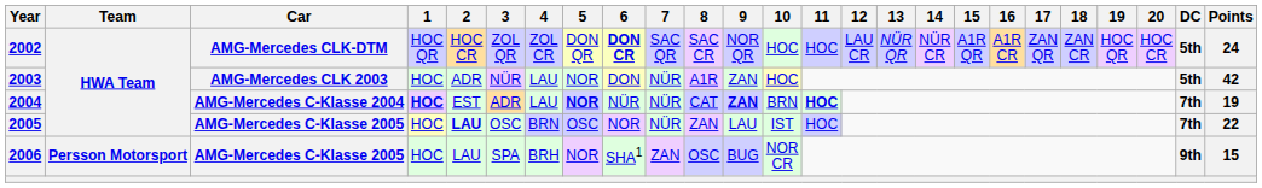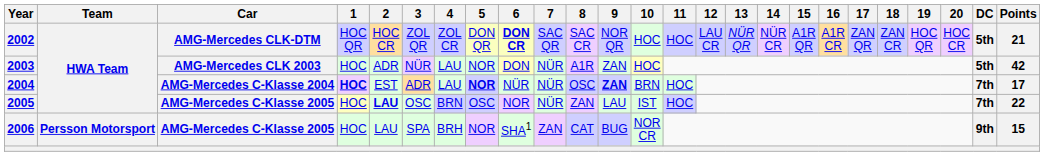2002 | Points: 24 -> 21
2004 | 8: CAT -> OSC
2004 | 11: bold -> normal
2004 | Points: 19 -> 17
2006 | 8: OSC -> CAT
